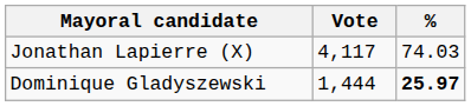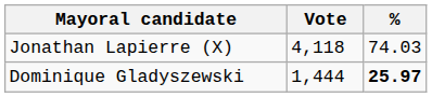Jonathan Lapierre (X) | Vote: 4,117 -> 4,118
